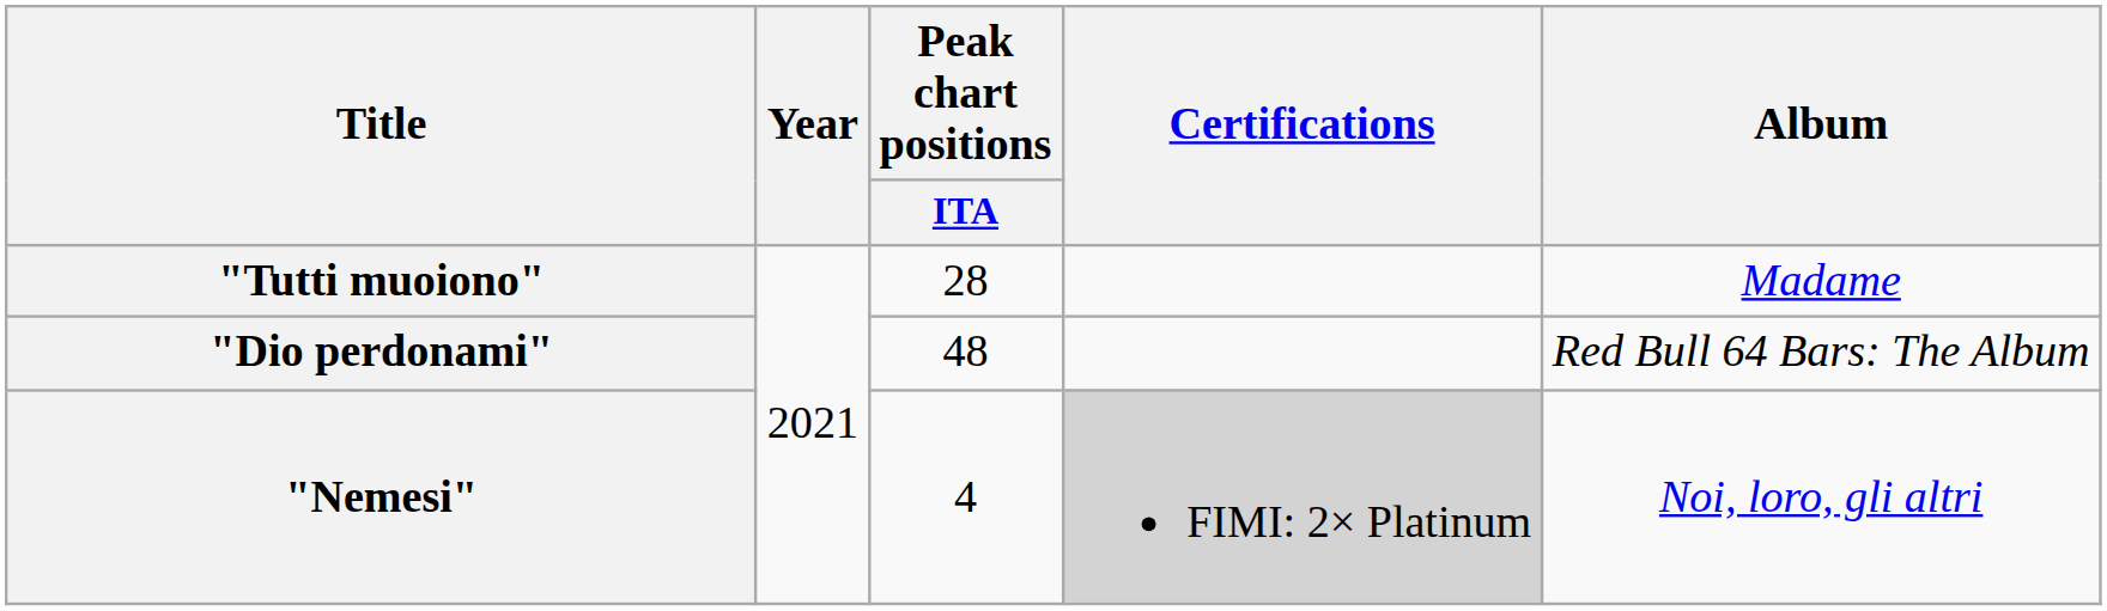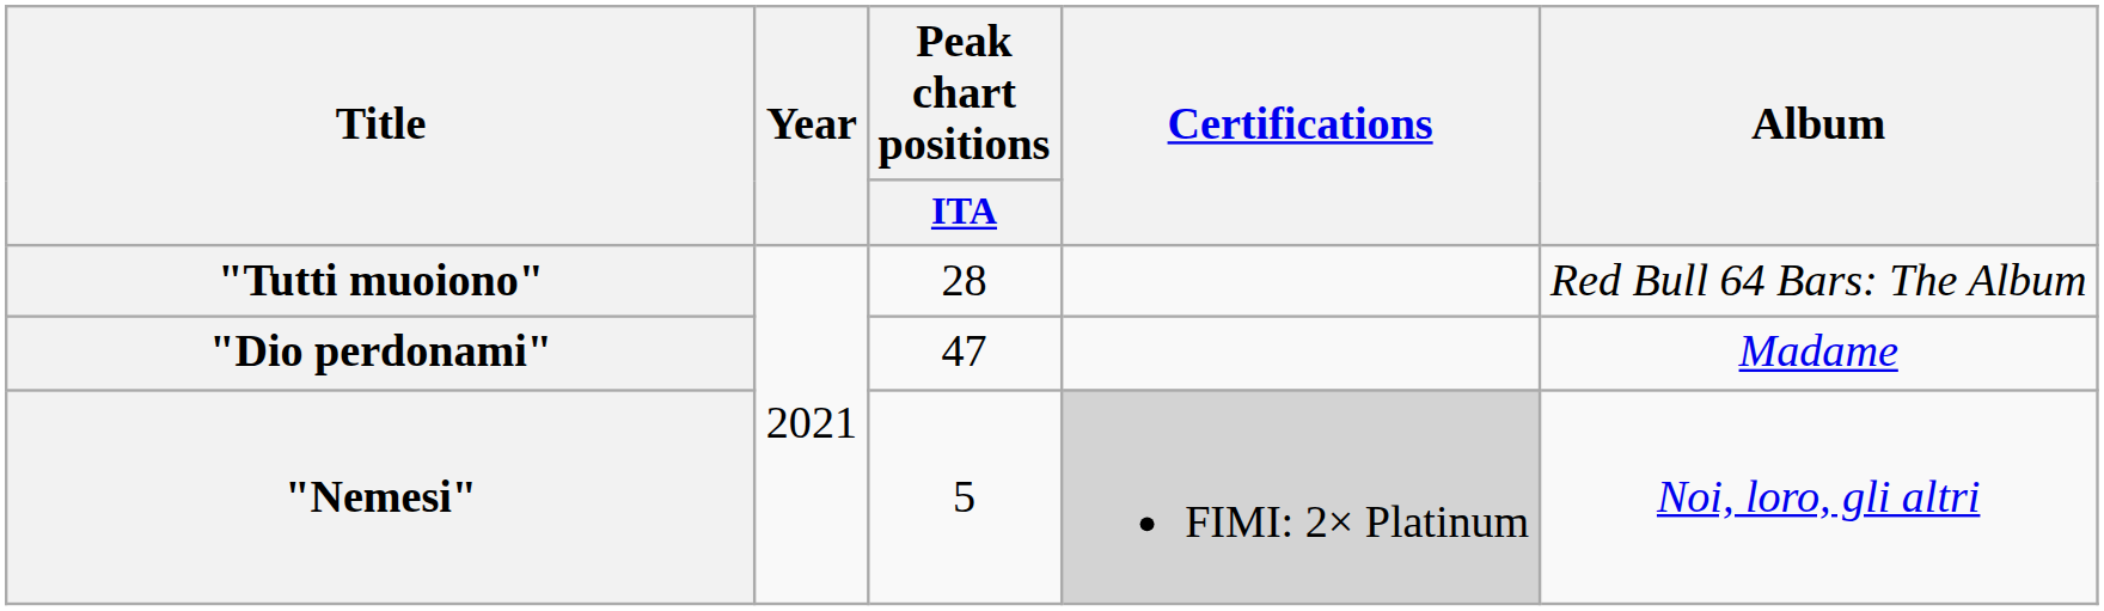"Tutti muoiono" | Album: Madame -> Red Bull 64 Bars: The Album
"Dio perdonami" | Peak chart positions / ITA: 48 -> 47
"Dio perdonami" | Album: Red Bull 64 Bars: The Album -> Madame
"Nemesi" | Peak chart positions / ITA: 4 -> 5
